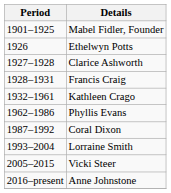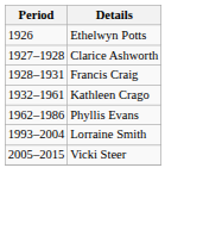- row: 1901–1925 | Mabel Fidler, Founder
- row: 1987–1992 | Coral Dixon
- row: 2016–present | Anne Johnstone
